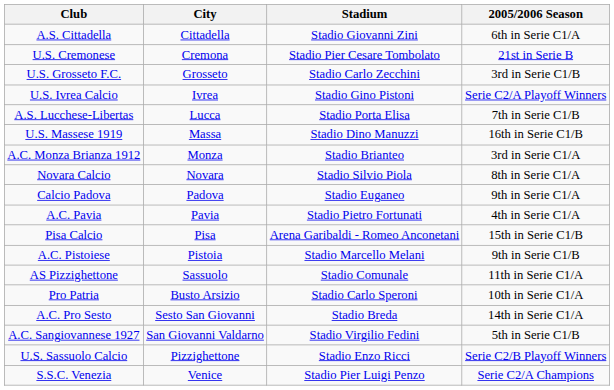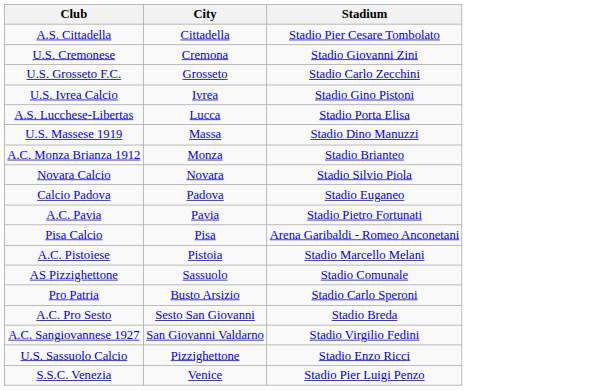- column: 2005/2006 Season | 6th in Serie C1/A | 21st in Serie B | 3rd in Serie C1/B | Serie C2/A Playoff Winners | 7th in Serie C1/B | 16th in Serie C1/B | 3rd in Serie C1/A | 8th in Serie C1/A | 9th in Serie C1/A | 4th in Serie C1/A | 15th in Serie C1/B | 9th in Serie C1/B | 11th in Serie C1/A | 10th in Serie C1/A | 14th in Serie C1/A | 5th in Serie C1/B | Serie C2/B Playoff Winners | Serie C2/A Champions
A.S. Cittadella | Stadium: Stadio Giovanni Zini -> Stadio Pier Cesare Tombolato
U.S. Cremonese | Stadium: Stadio Pier Cesare Tombolato -> Stadio Giovanni Zini
